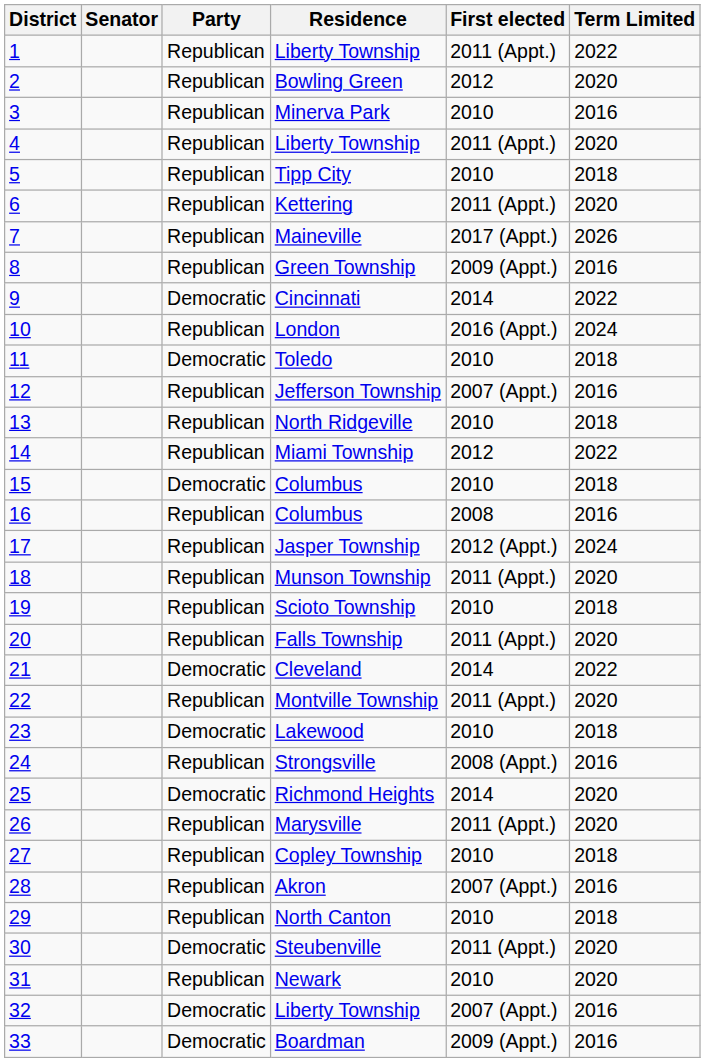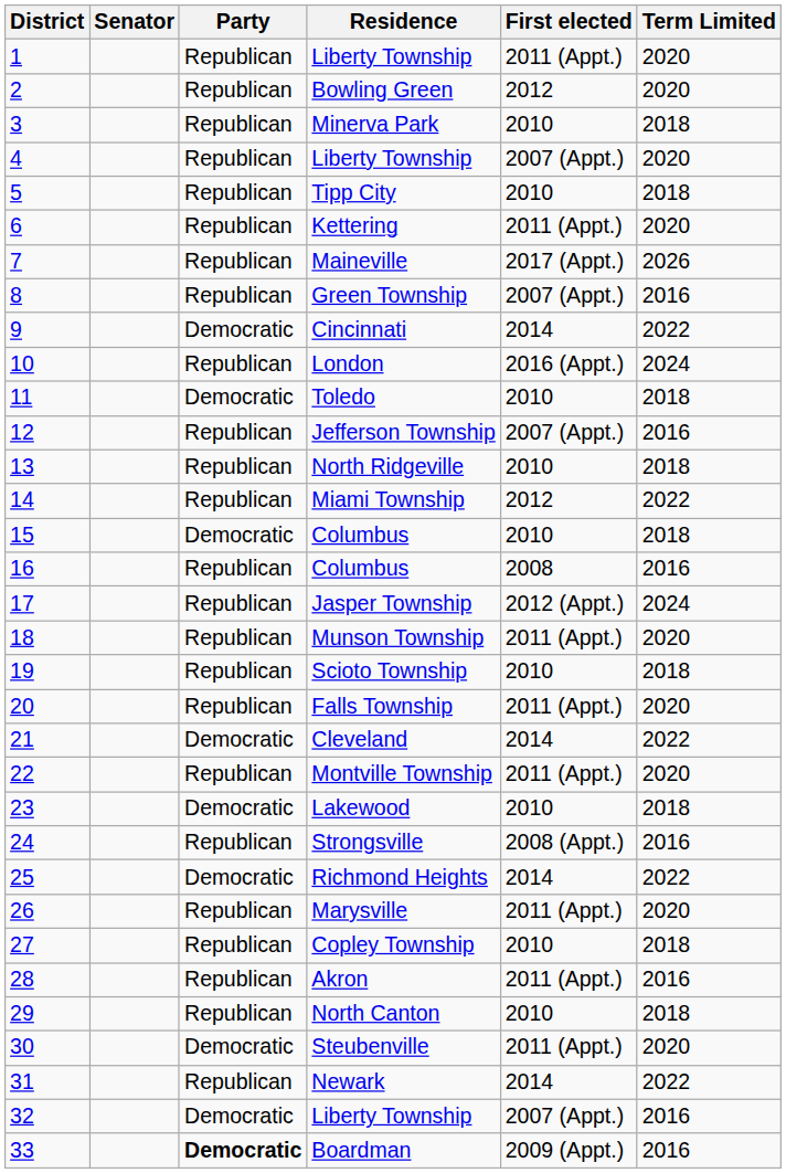1 / Liberty Township | Term Limited: 2022 -> 2020
Minerva Park | Term Limited: 2016 -> 2018
4 / Liberty Township | First elected: 2011 (Appt.) -> 2007 (Appt.)
Green Township | First elected: 2009 (Appt.) -> 2007 (Appt.)
Richmond Heights | Term Limited: 2020 -> 2022
Akron | First elected: 2007 (Appt.) -> 2011 (Appt.)
Newark | First elected: 2010 -> 2014
Newark | Term Limited: 2020 -> 2022
Boardman | Party: normal -> bold
